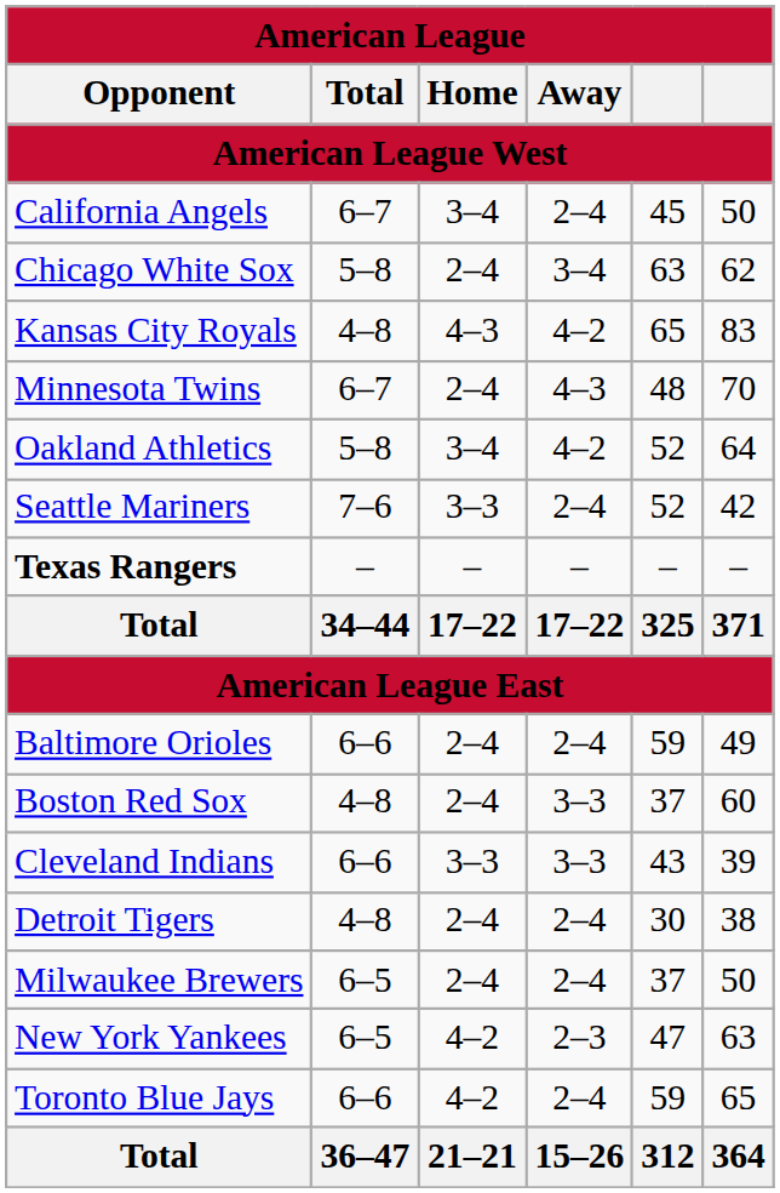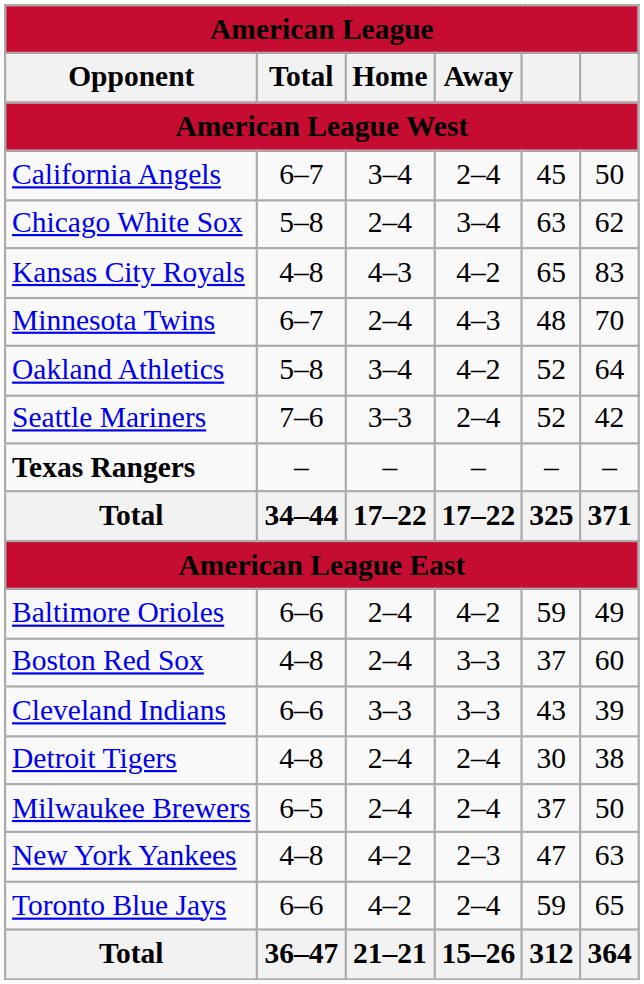Baltimore Orioles | column 4: 2–4 -> 4–2
New York Yankees | column 2: 6–5 -> 4–8
